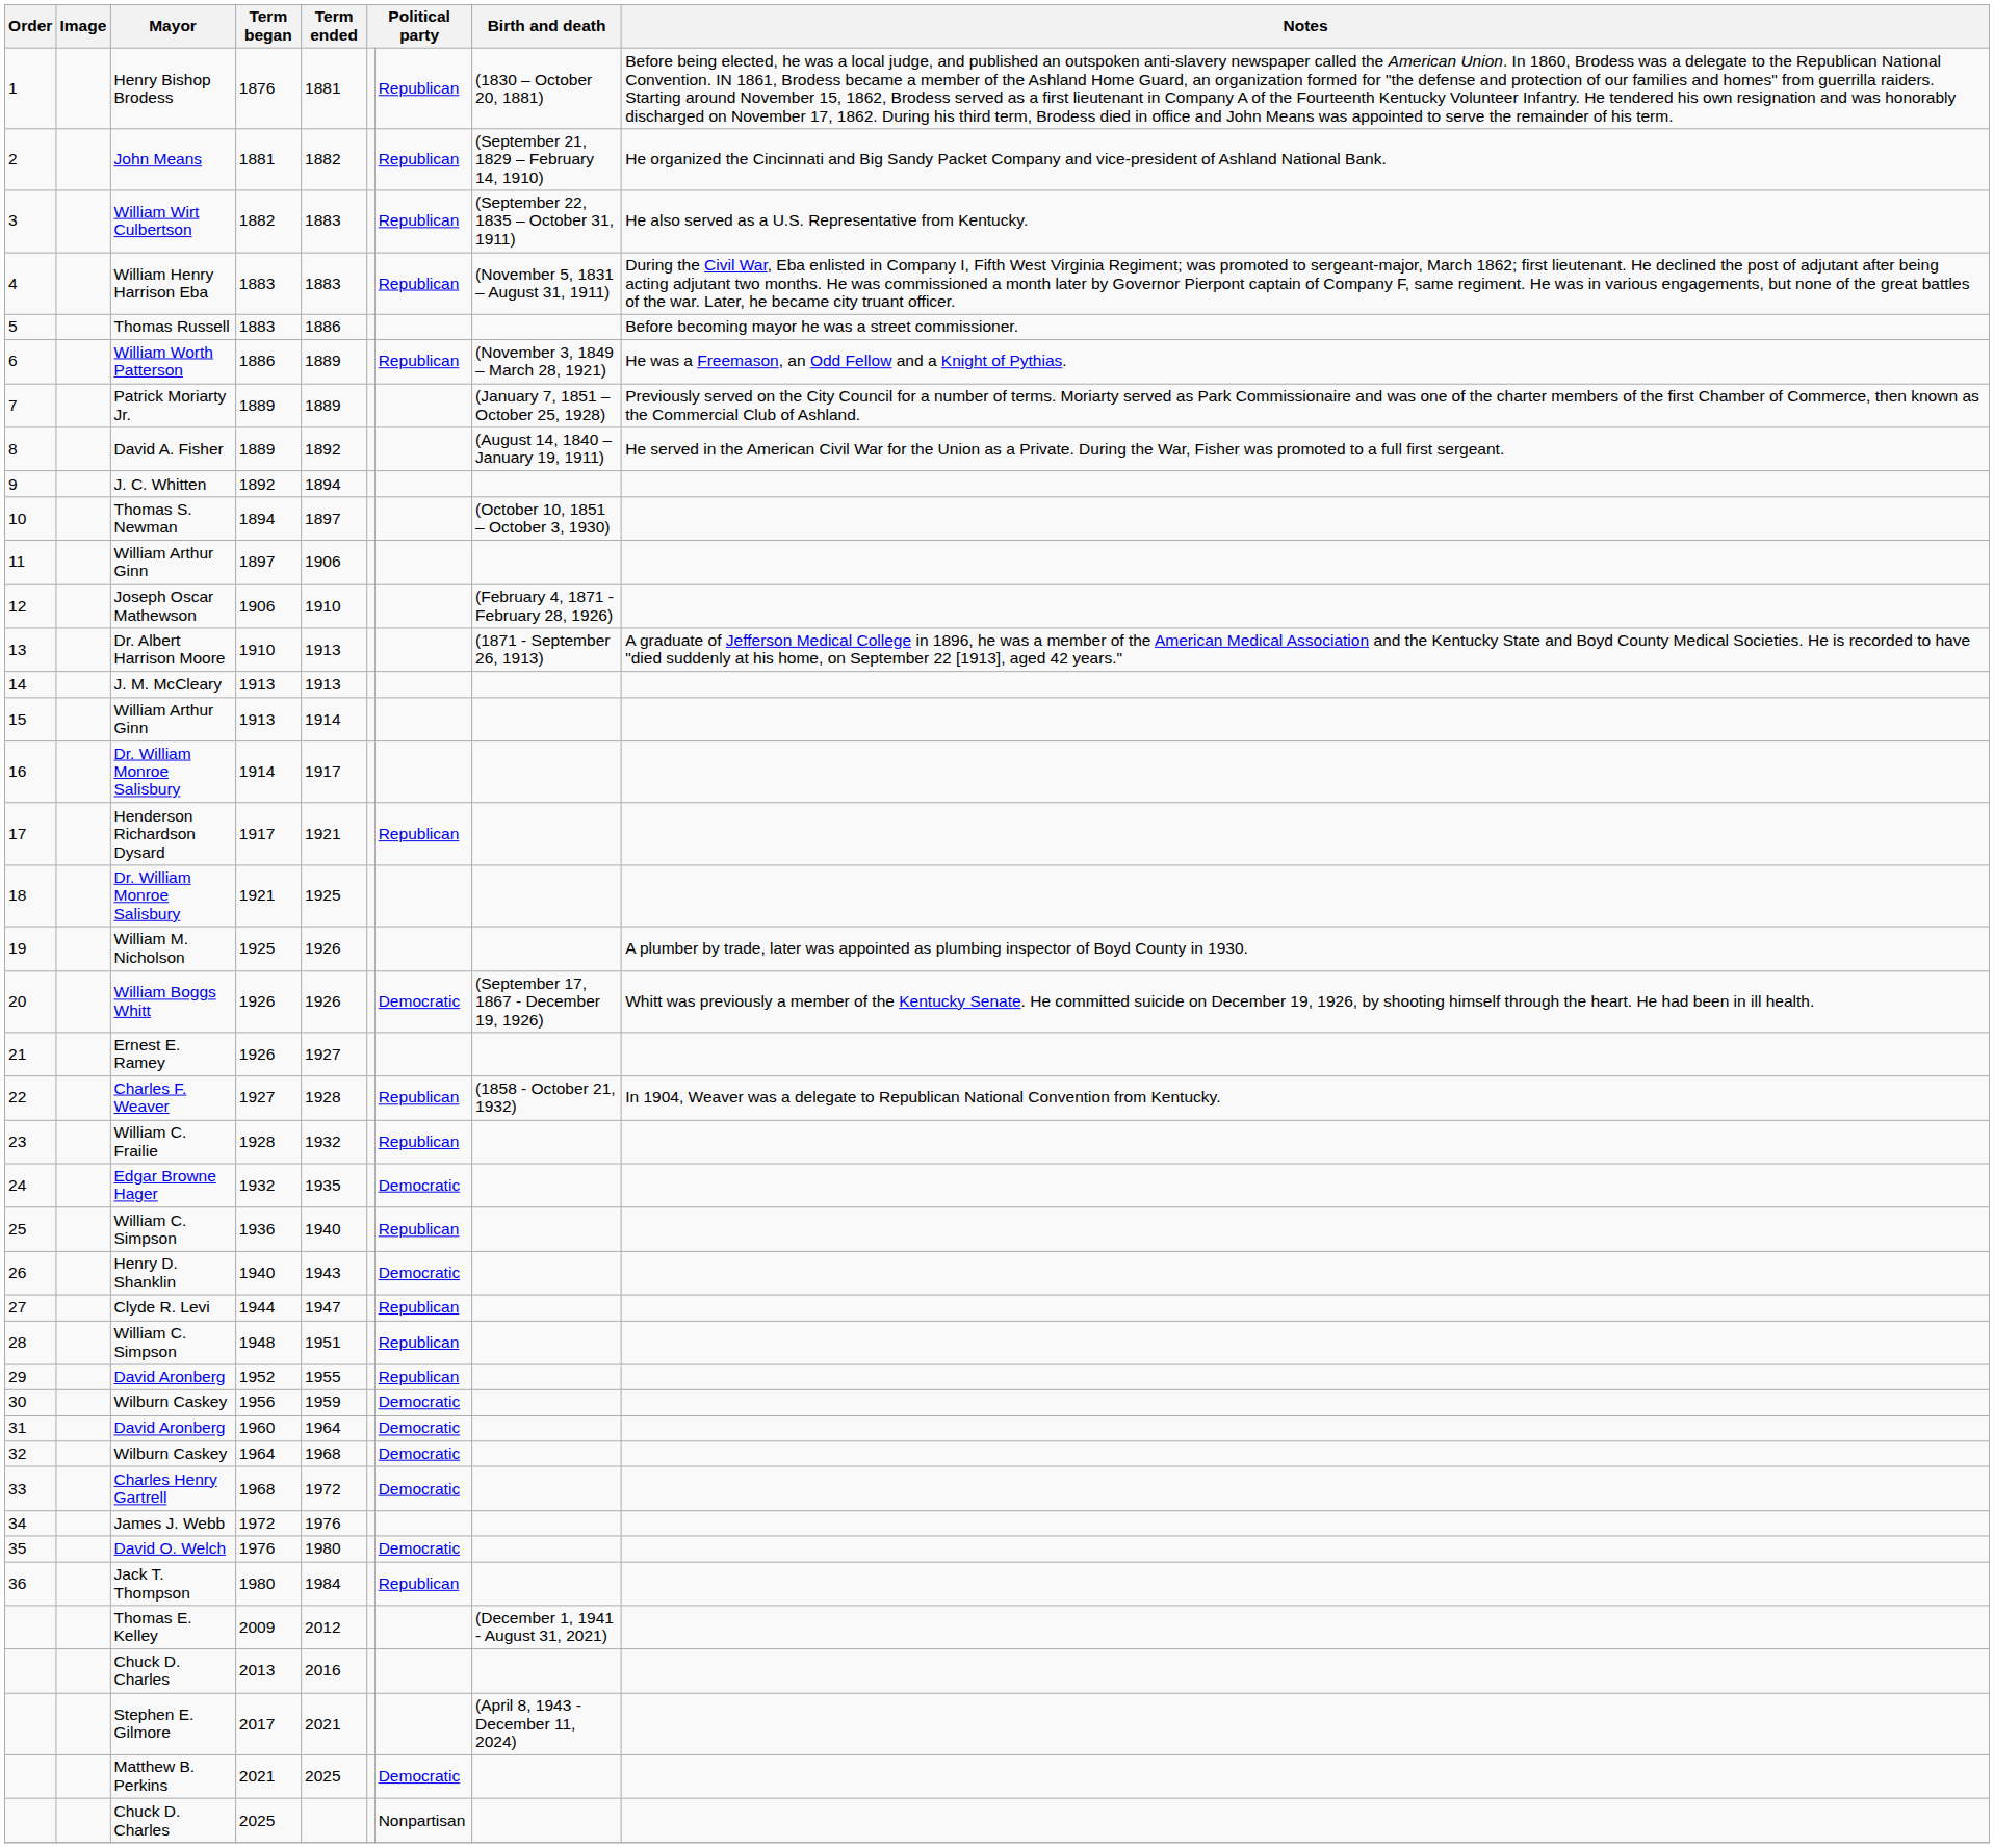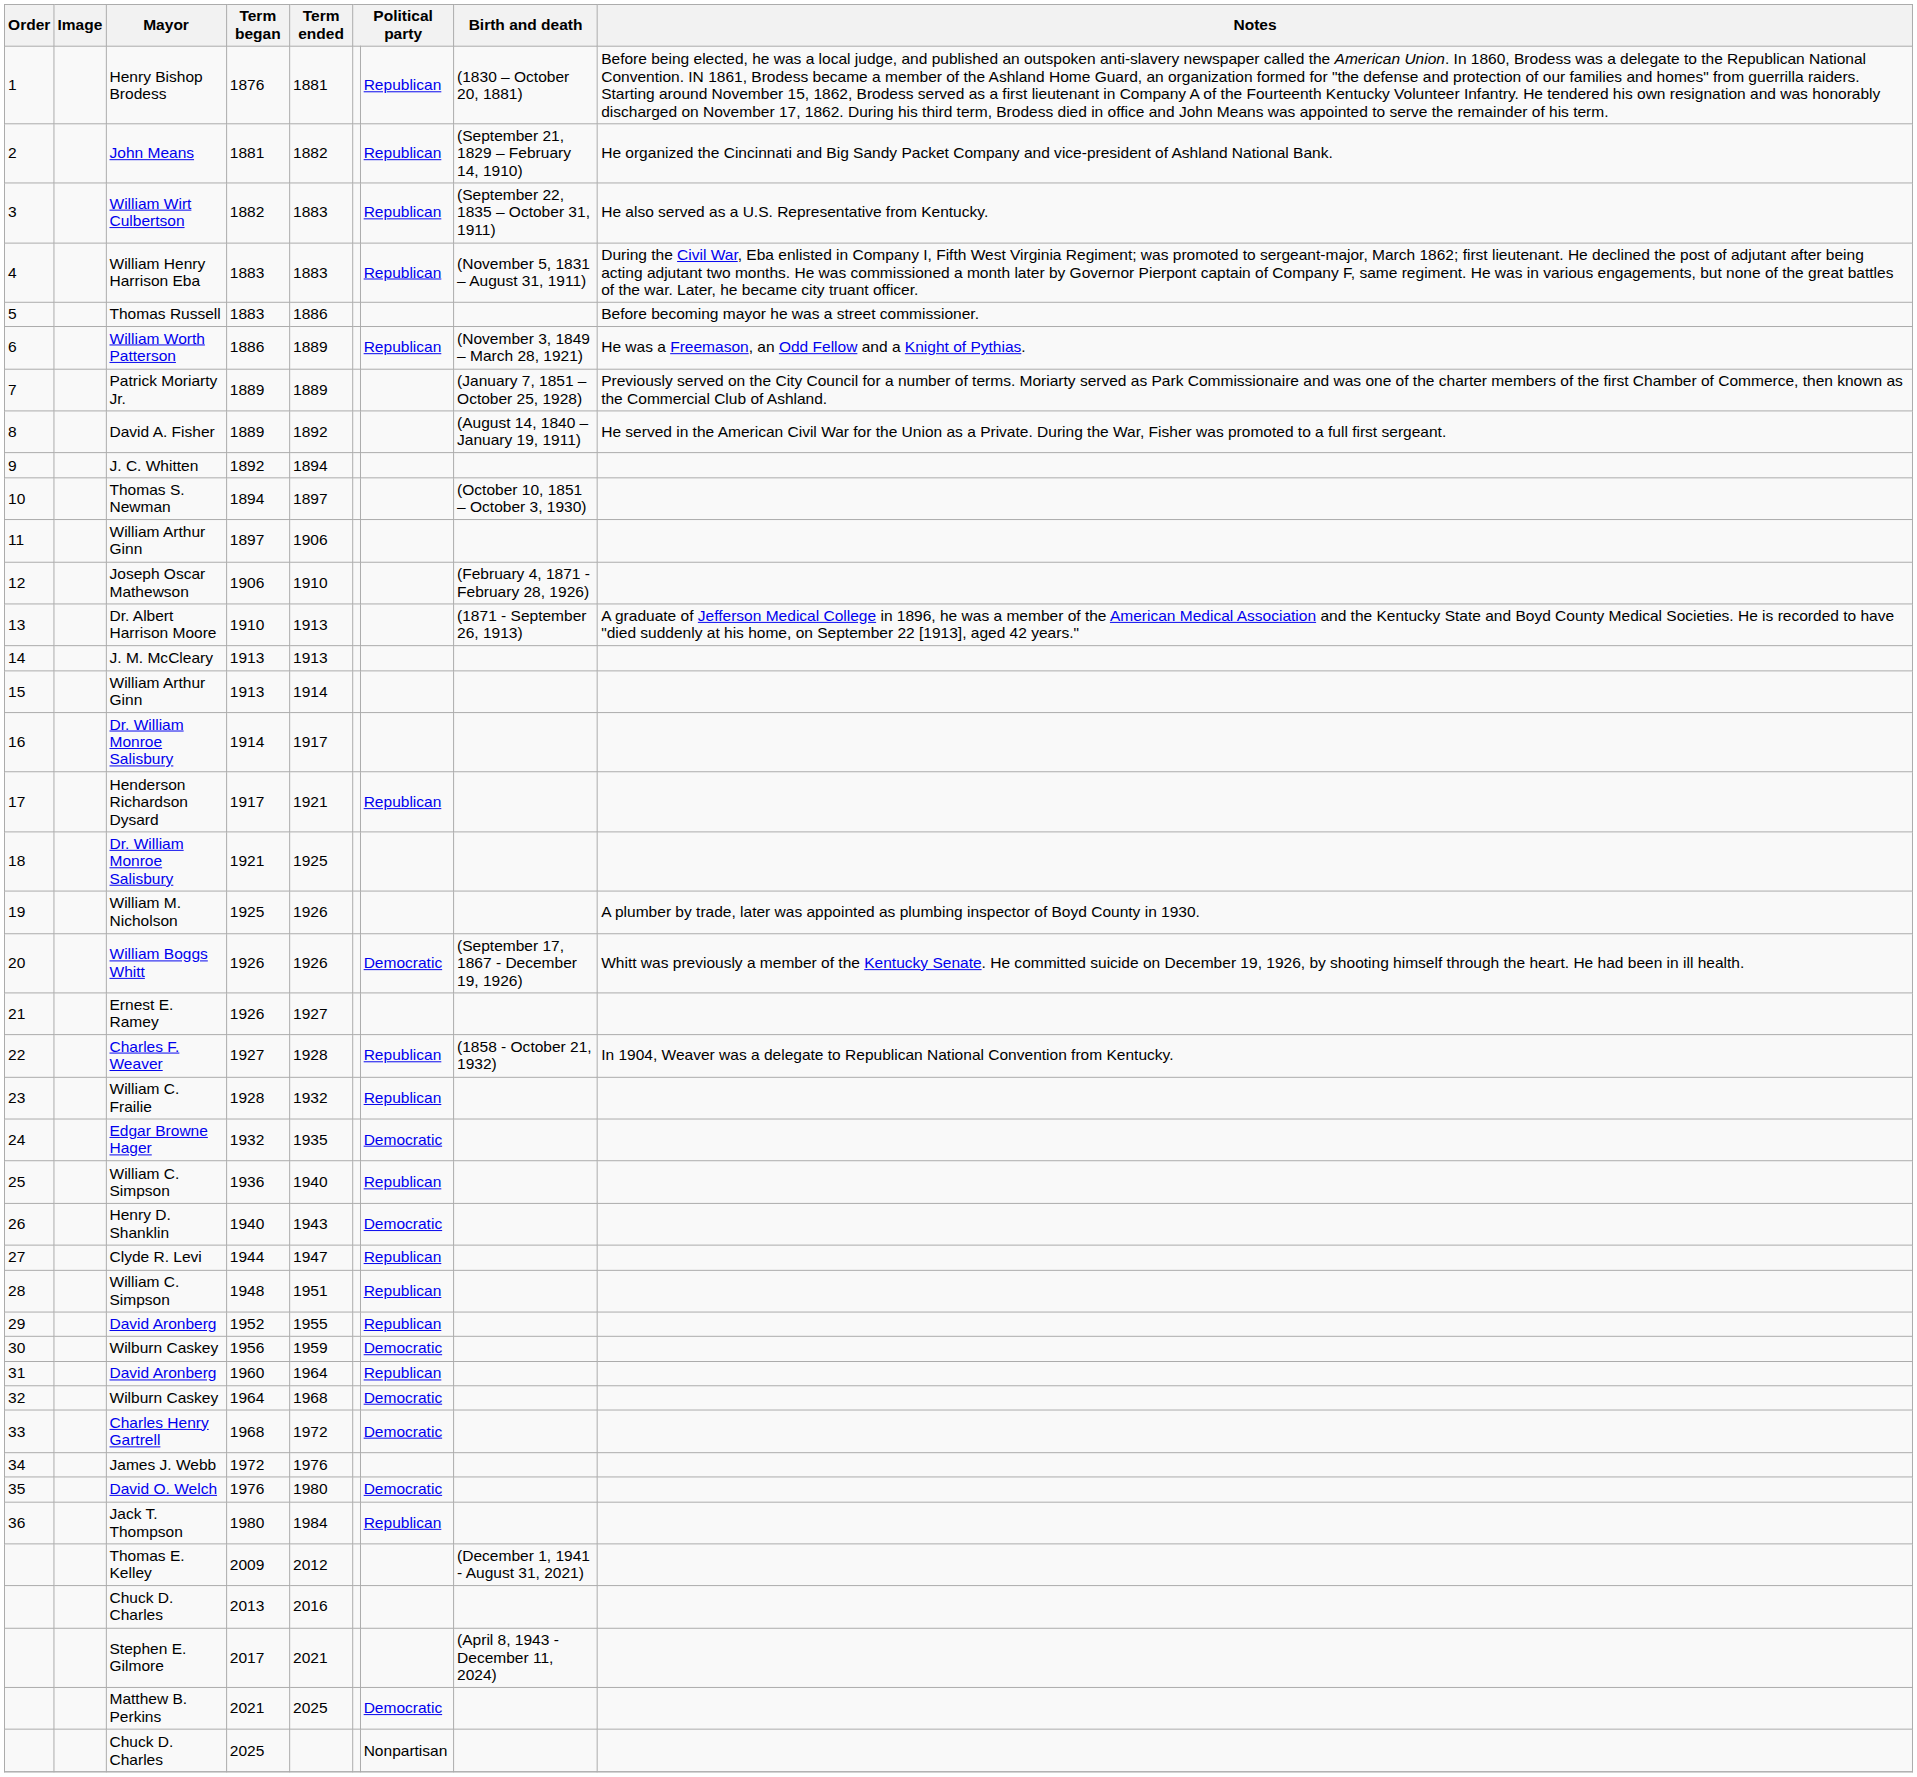31 | column 7: Democratic -> Republican
